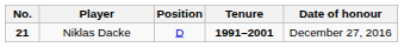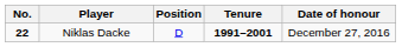Niklas Dacke | No.: 21 -> 22
